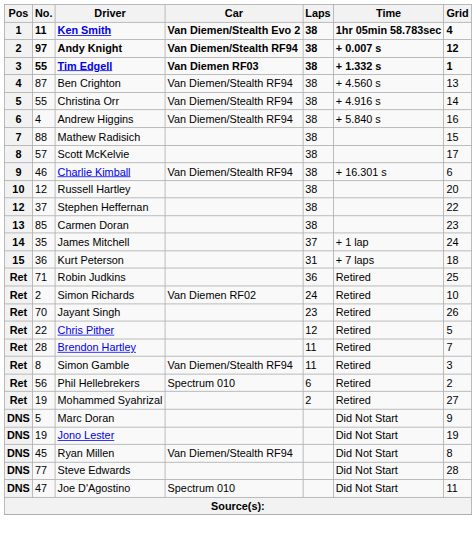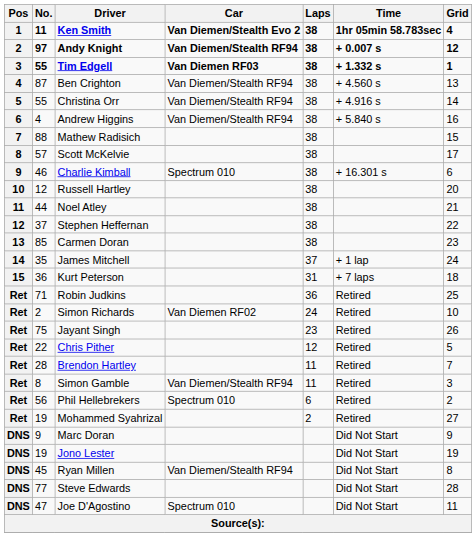Charlie Kimball | Car: Van Diemen/Stealth RF94 -> Spectrum 010
+ row: 11 | 44 | Noel Atley | 38 | 21
Jayant Singh | No.: 70 -> 75
Marc Doran | No.: 5 -> 9
